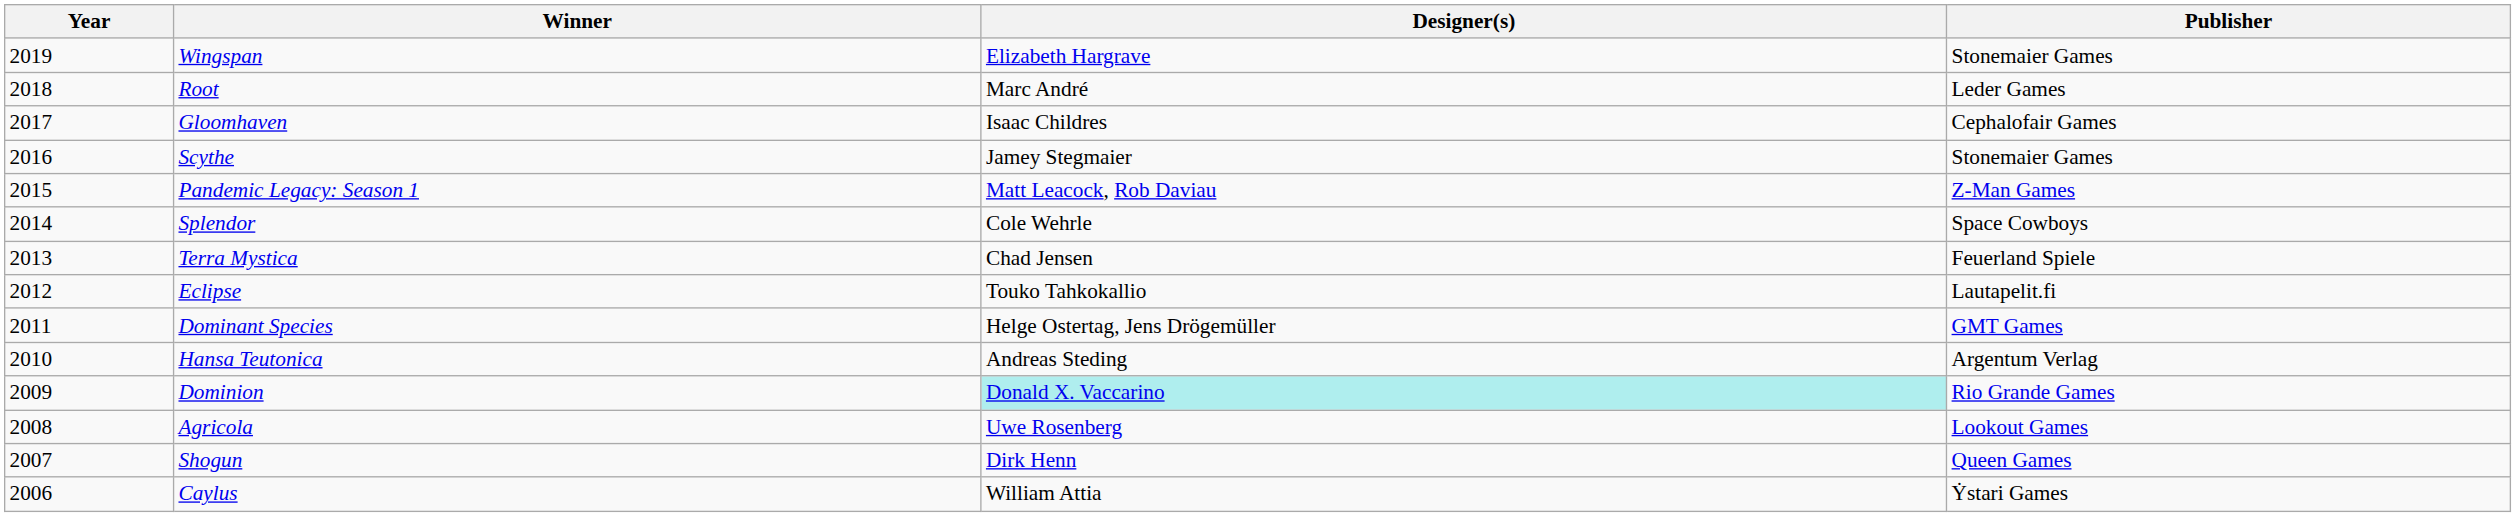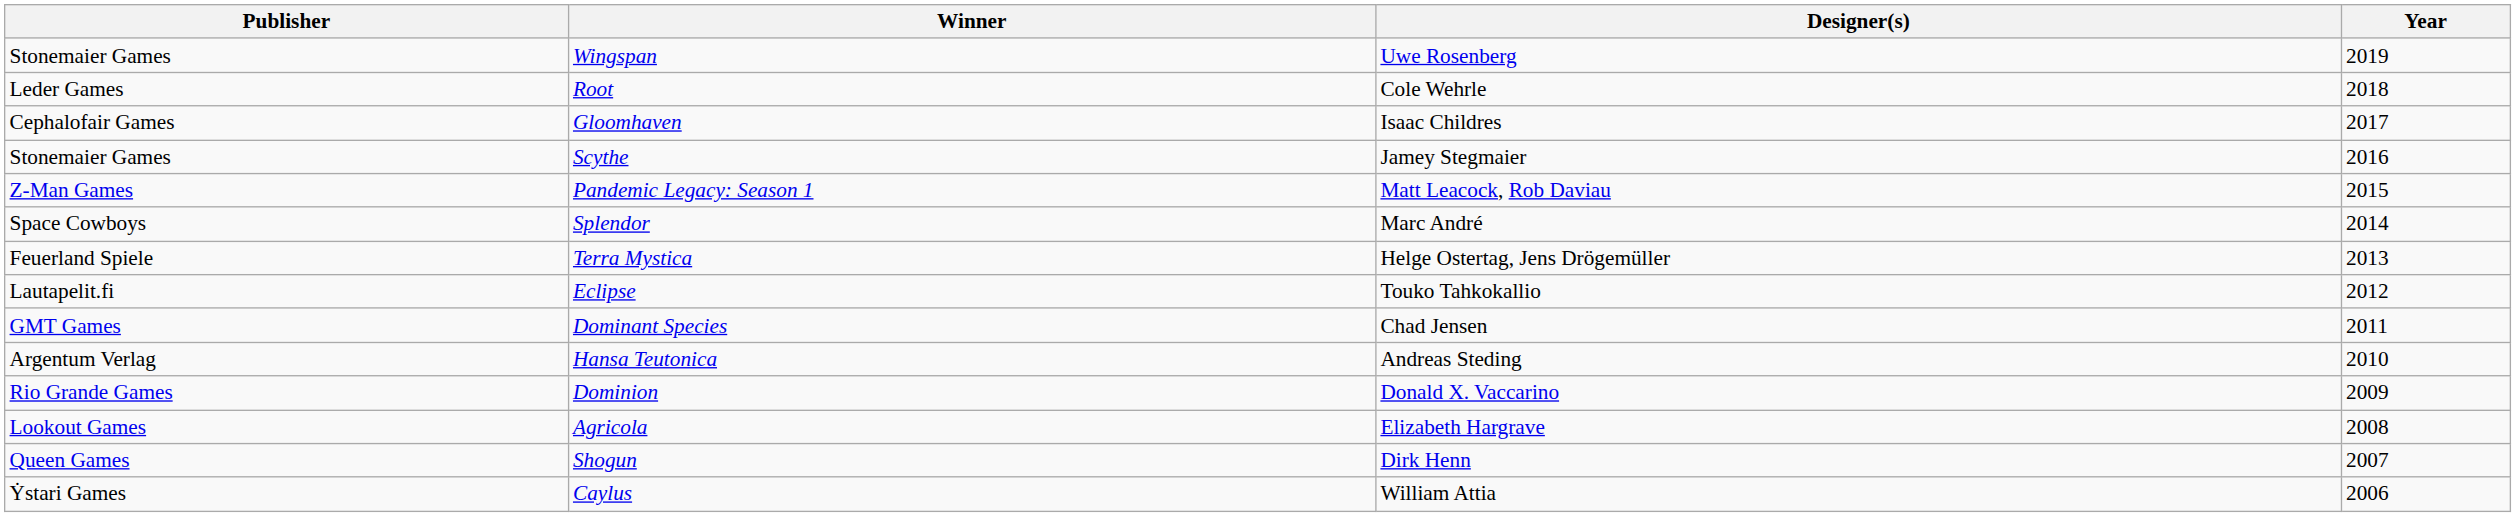columns swapped: Year <-> Publisher
Wingspan | Designer(s): Elizabeth Hargrave -> Uwe Rosenberg
Root | Designer(s): Marc André -> Cole Wehrle
Splendor | Designer(s): Cole Wehrle -> Marc André
Terra Mystica | Designer(s): Chad Jensen -> Helge Ostertag, Jens Drögemüller
Dominant Species | Designer(s): Helge Ostertag, Jens Drögemüller -> Chad Jensen
Dominion | Designer(s): paleturquoise background -> no background
Agricola | Designer(s): Uwe Rosenberg -> Elizabeth Hargrave
